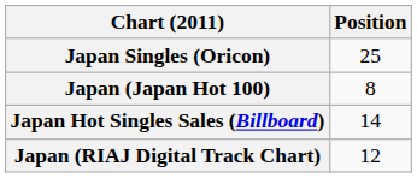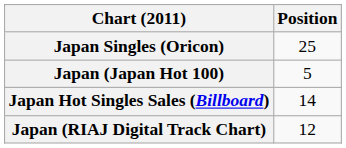Japan (Japan Hot 100) | Position: 8 -> 5
